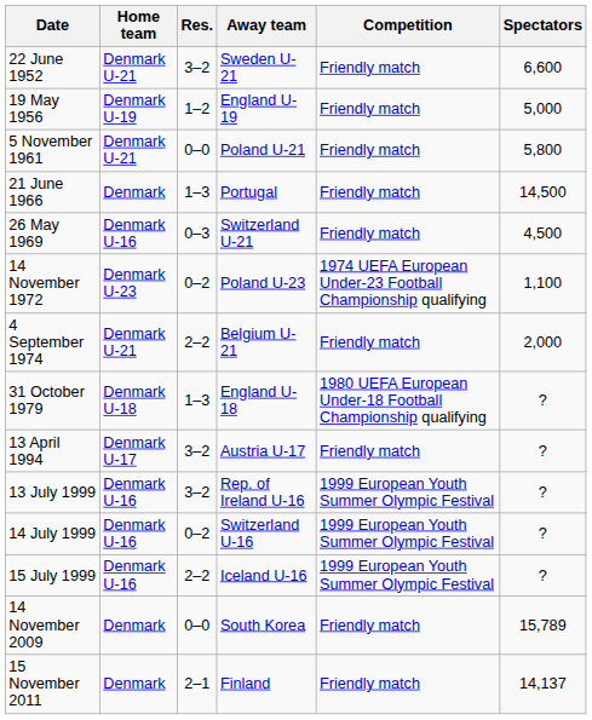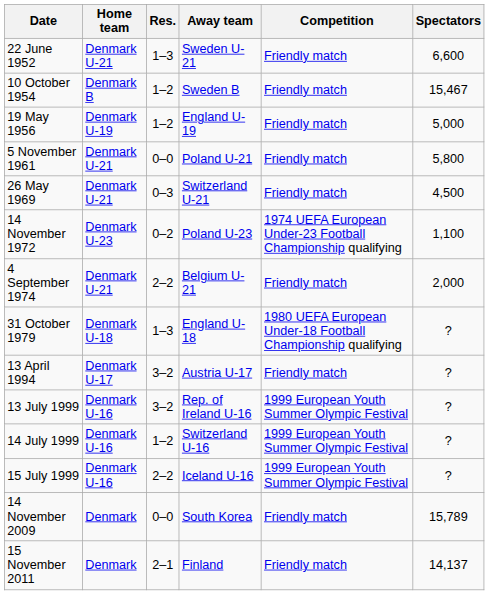22 June 1952 | Res.: 3–2 -> 1–3
+ row: 10 October 1954 | Denmark B | 1–2 | Sweden B | Friendly match | 15,467
- row: 21 June 1966 | Denmark | 1–3 | Portugal | Friendly match | 14,500
26 May 1969 | Home team: Denmark U-16 -> Denmark U-21
14 July 1999 | Res.: 0–2 -> 1–2
